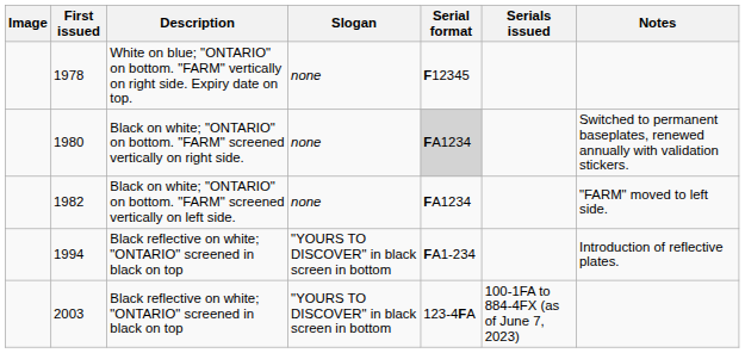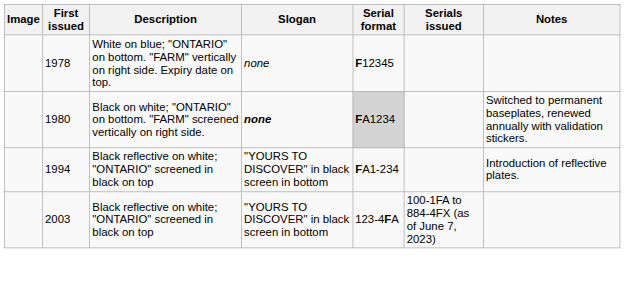1980 | Slogan: normal -> bold
- row: 1982 | Black on white; "ONTARIO" on bottom. "FARM" screened vertically on left side. | none | FA1234 | "FARM" moved to left side.
